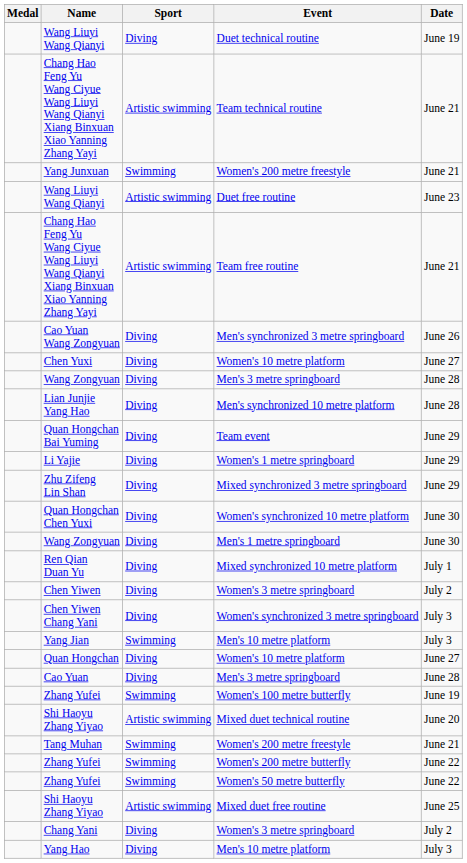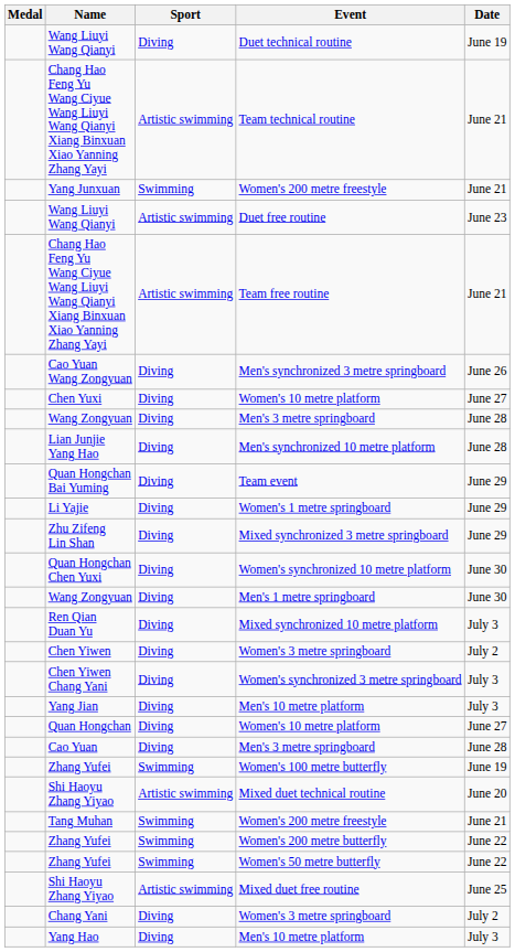Mixed synchronized 10 metre platform | Date: July 1 -> July 3
Yang Jian / Men's 10 metre platform | Sport: Swimming -> Diving
